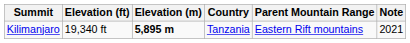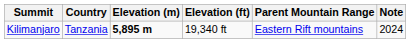columns swapped: Elevation (ft) <-> Country
Kilimanjaro | Note: 2021 -> 2024
